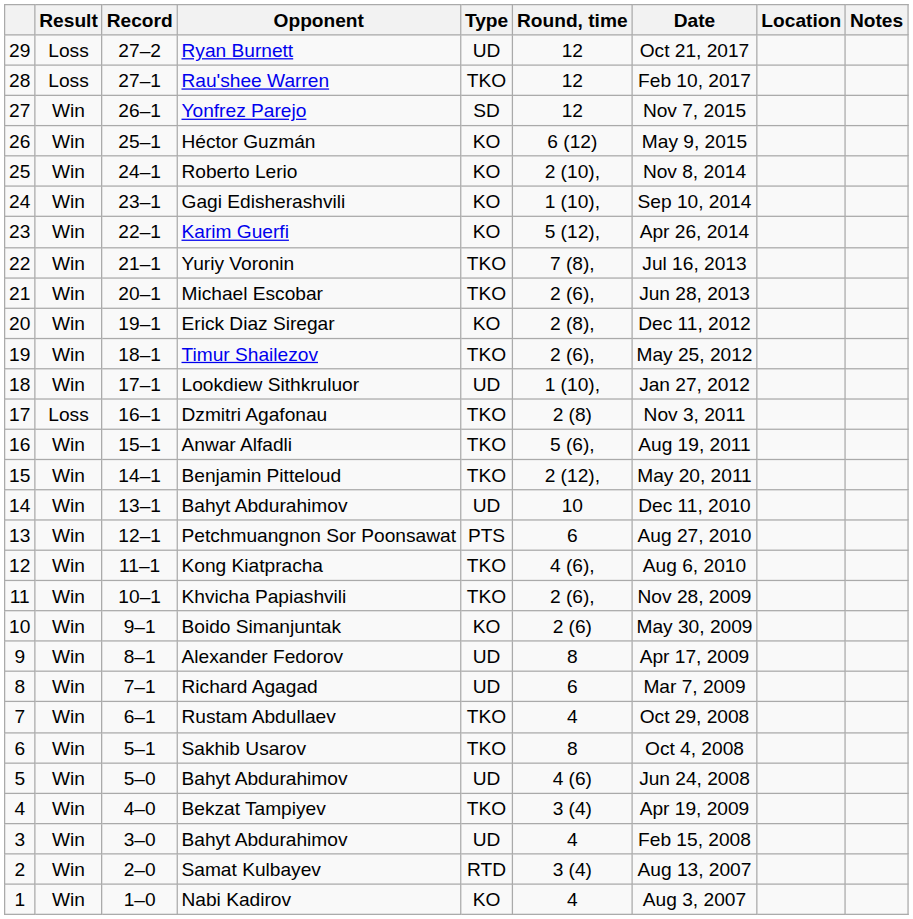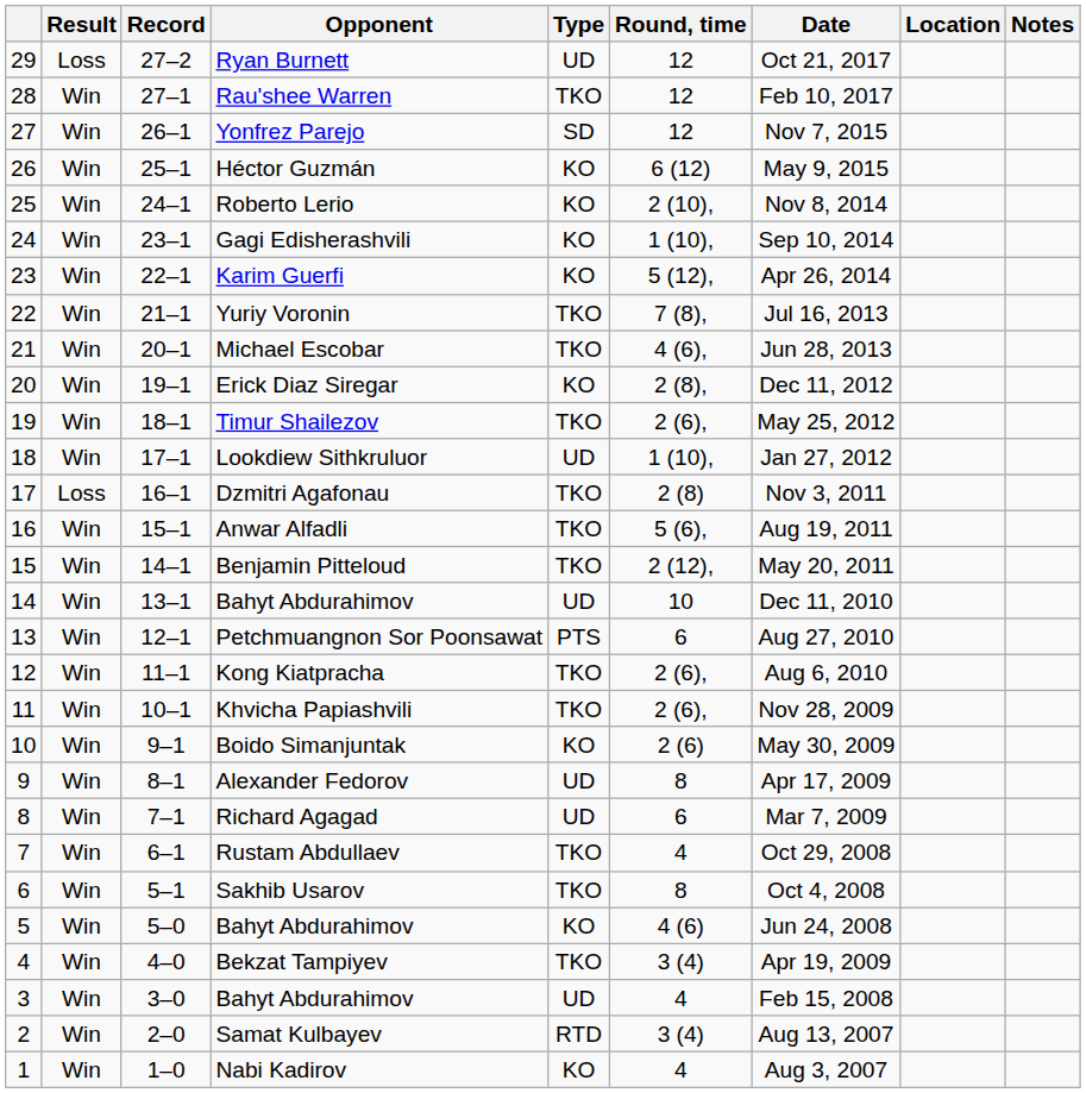Rau'shee Warren | Result: Loss -> Win
Michael Escobar | Round, time: 2 (6), -> 4 (6),
Kong Kiatpracha | Round, time: 4 (6), -> 2 (6),
5 / Bahyt Abdurahimov | Type: UD -> KO
